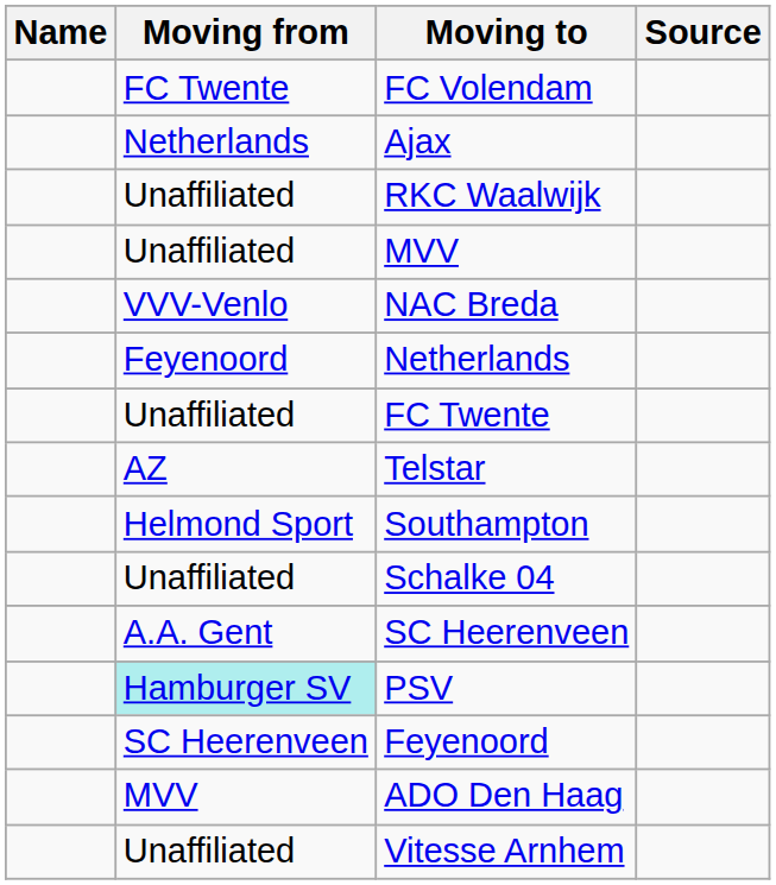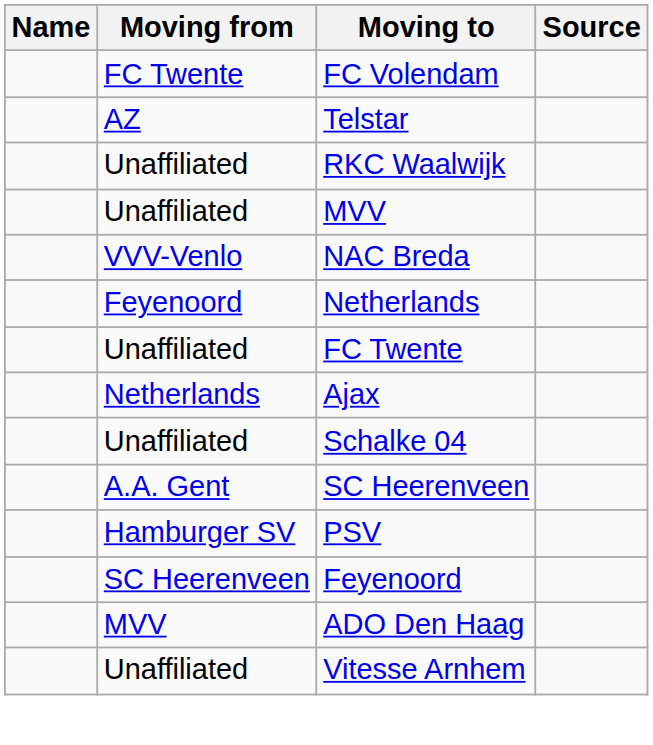rows swapped: Ajax <-> Telstar
- row: Helmond Sport | Southampton
PSV | Moving from: paleturquoise background -> no background
